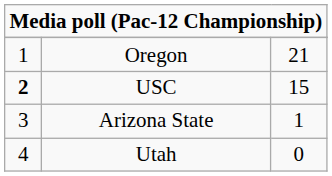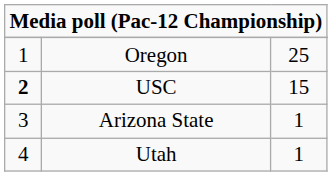Oregon | column 3: 21 -> 25
Utah | column 3: 0 -> 1
